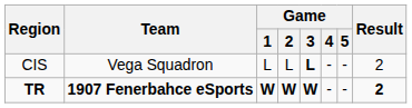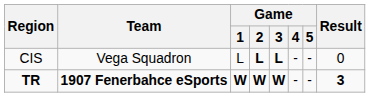CIS | Game / 2: normal -> bold
CIS | Result: 2 -> 0
TR | Result: 2 -> 3
